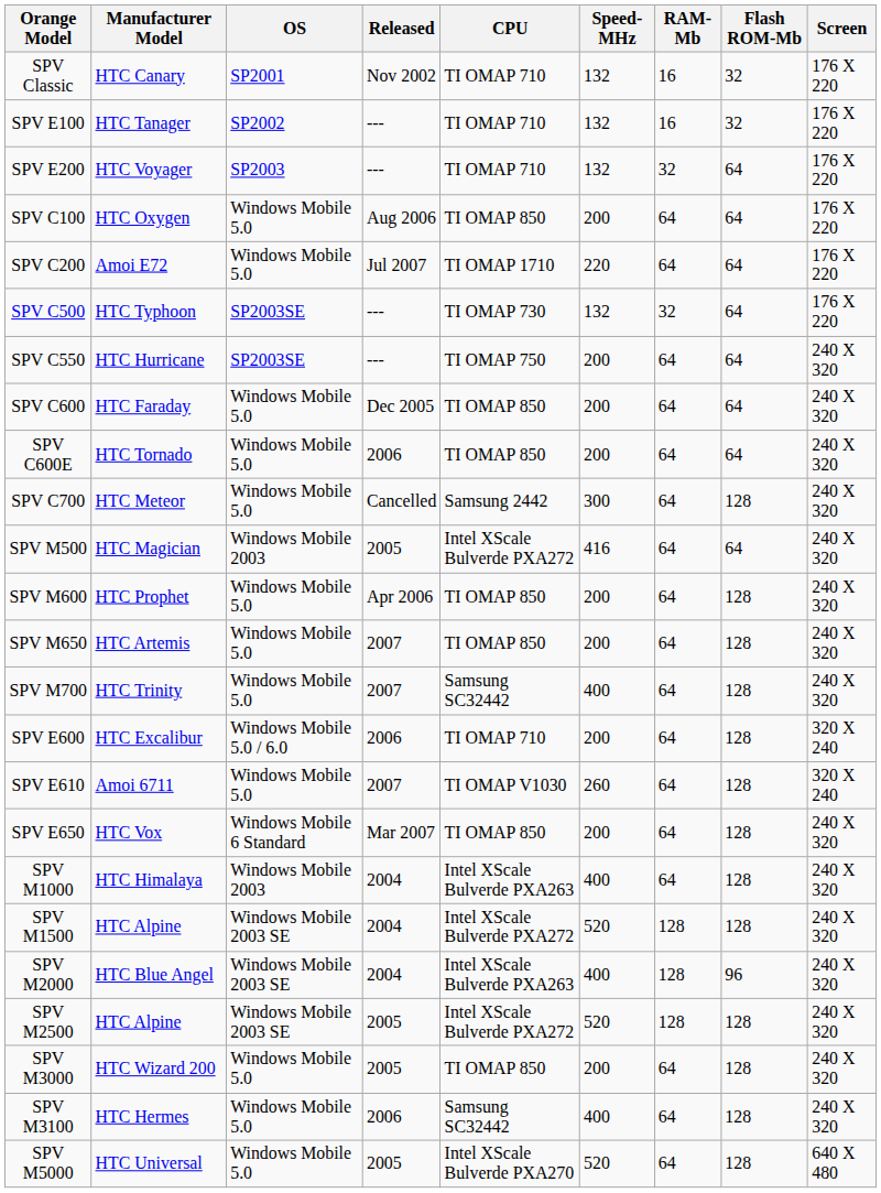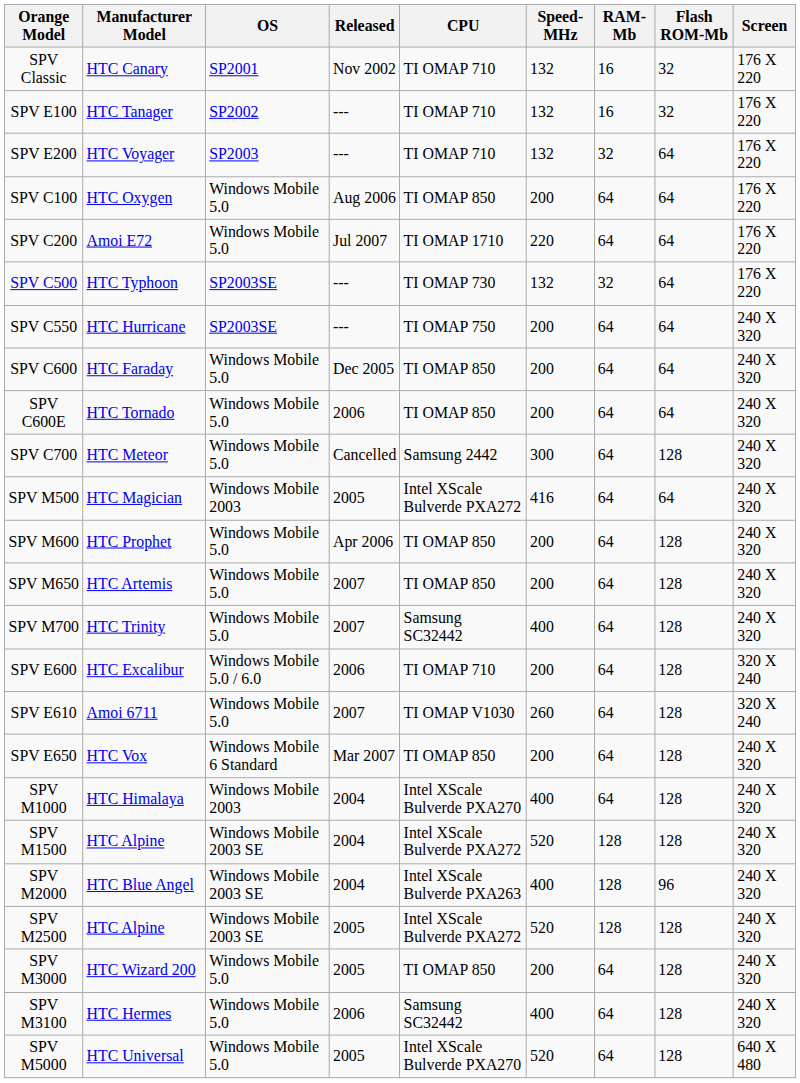SPV M1000 | CPU: Intel XScale Bulverde PXA263 -> Intel XScale Bulverde PXA270
